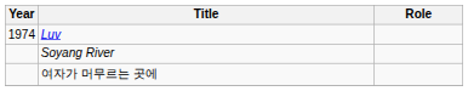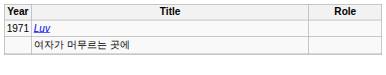Luv | Year: 1974 -> 1971
- row: Soyang River
